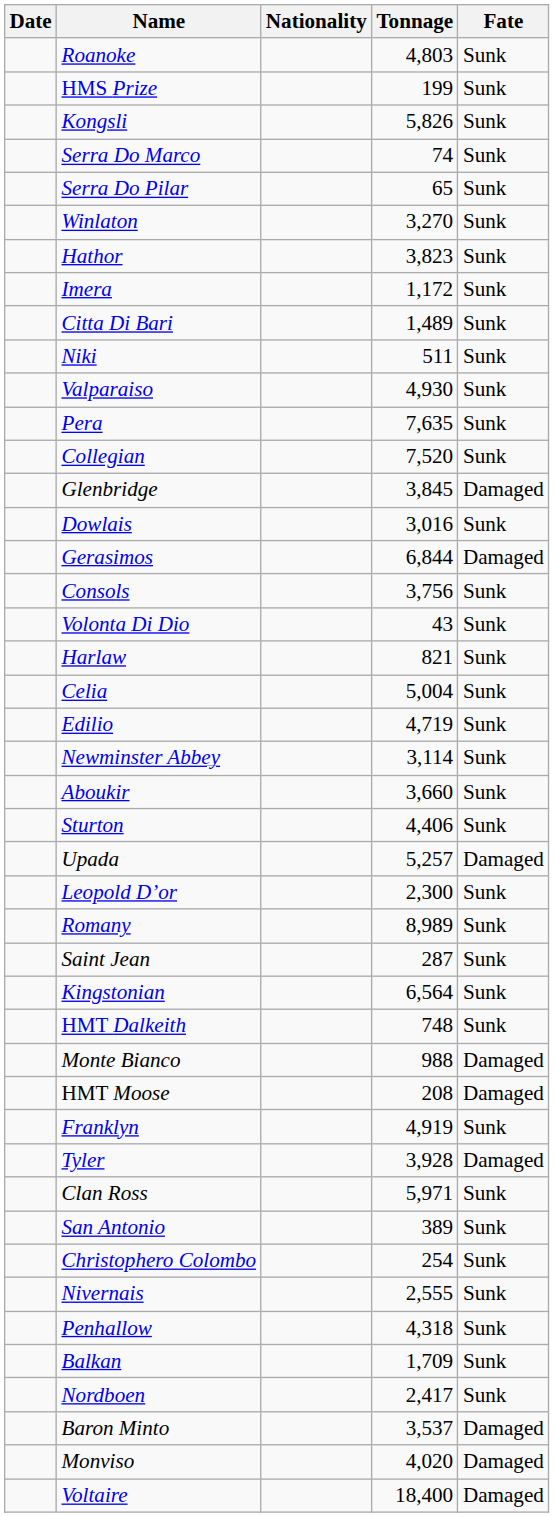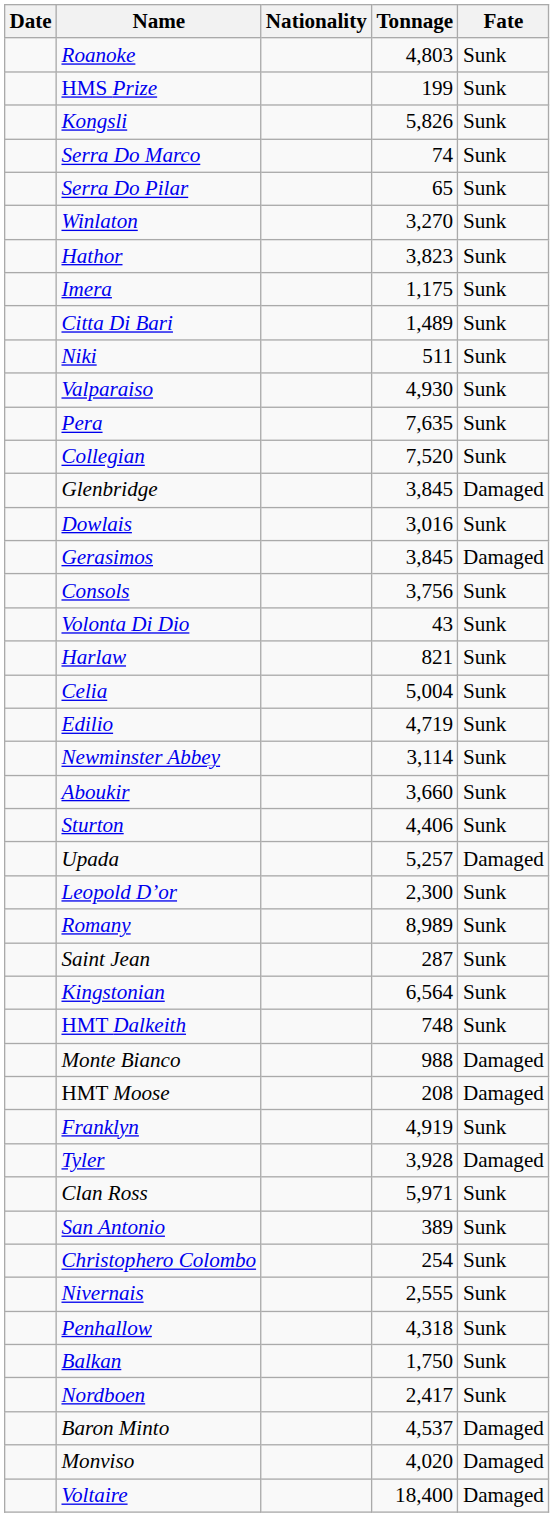Imera | Tonnage: 1,172 -> 1,175
Gerasimos | Tonnage: 6,844 -> 3,845
Balkan | Tonnage: 1,709 -> 1,750
Baron Minto | Tonnage: 3,537 -> 4,537
